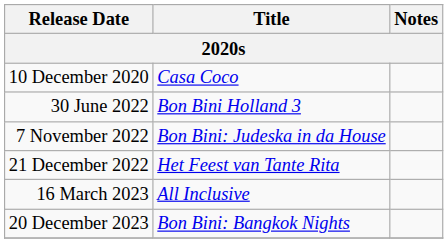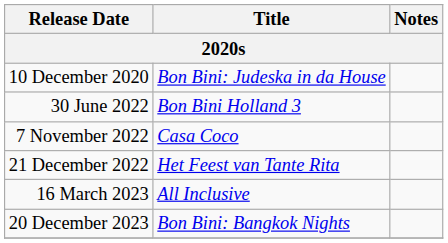10 December 2020 | Title: Casa Coco -> Bon Bini: Judeska in da House
7 November 2022 | Title: Bon Bini: Judeska in da House -> Casa Coco
